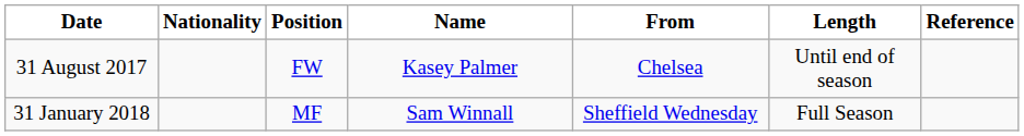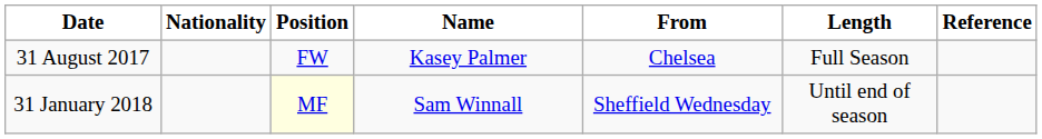31 August 2017 | Length: Until end of season -> Full Season
31 January 2018 | Position: no background -> lightyellow background
31 January 2018 | Length: Full Season -> Until end of season
